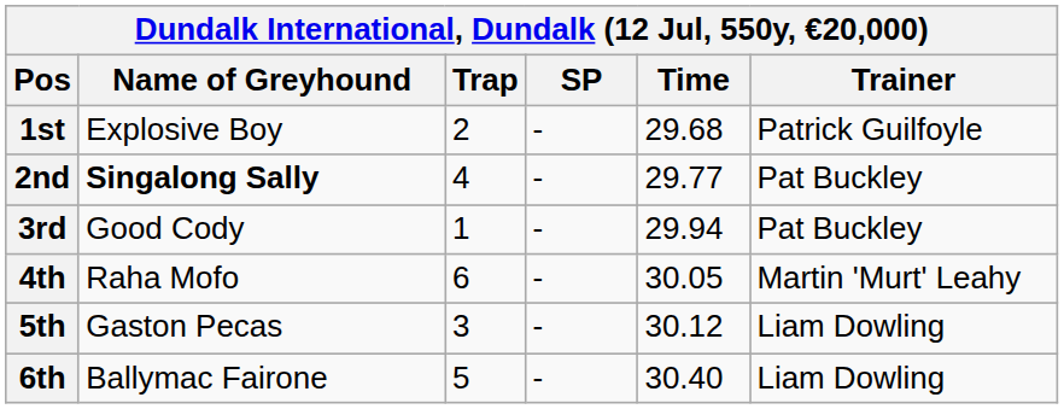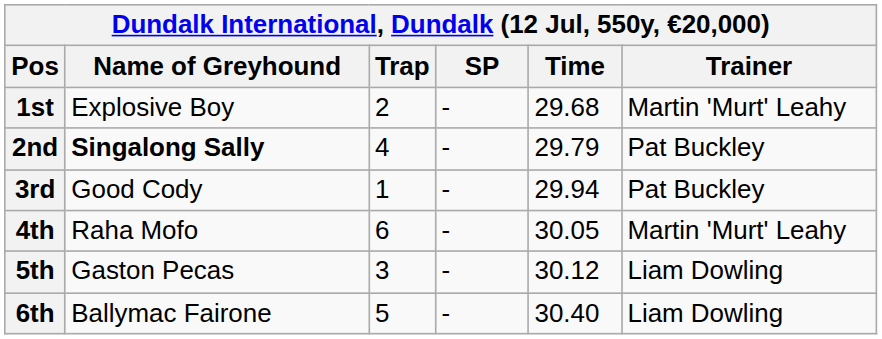1st | Trainer: Patrick Guilfoyle -> Martin 'Murt' Leahy
2nd | Time: 29.77 -> 29.79
